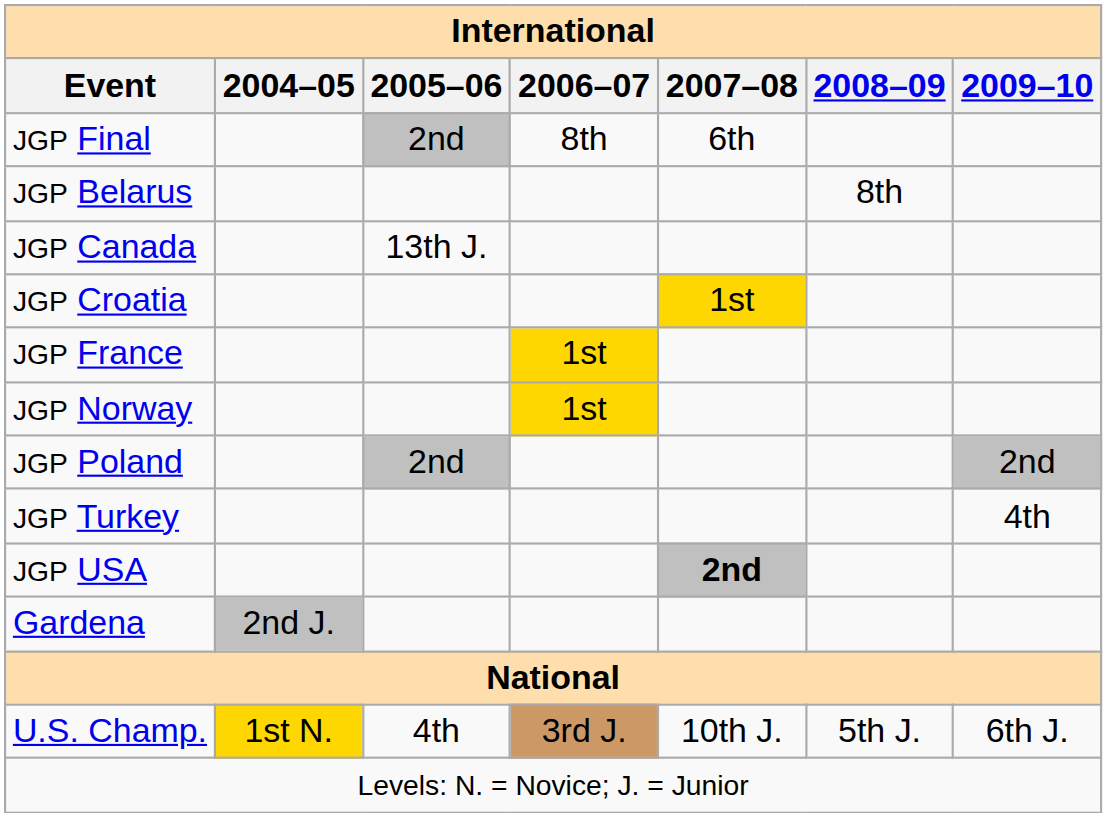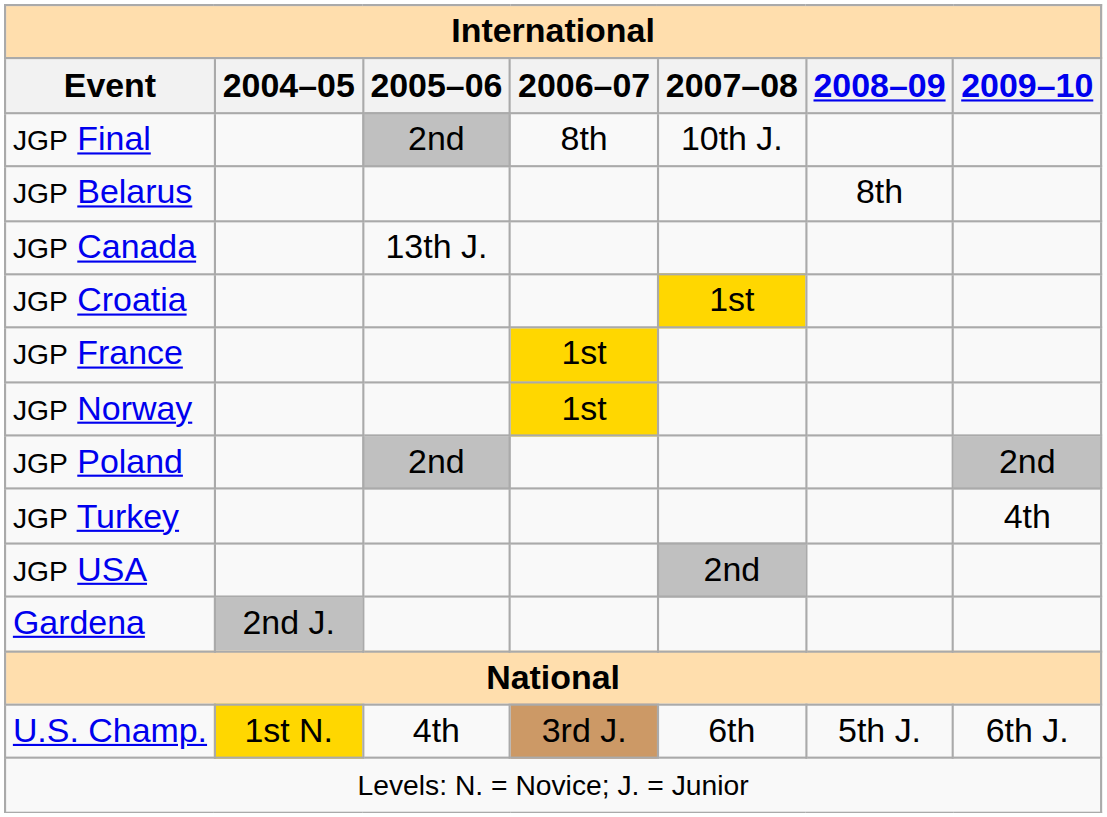JGP Final | 2007–08: 6th -> 10th J.
JGP USA | 2007–08: bold -> normal
U.S. Champ. | 2007–08: 10th J. -> 6th
